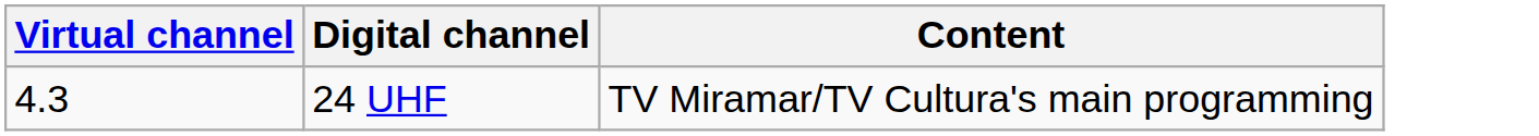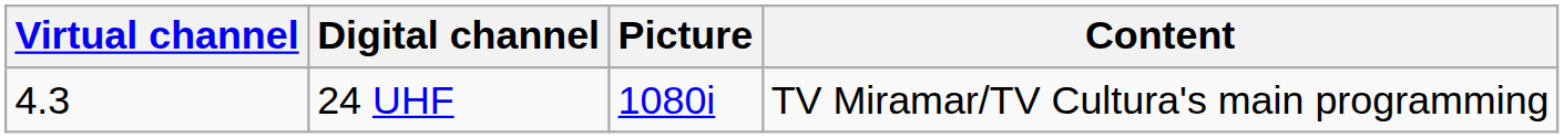+ column: Picture | 1080i
